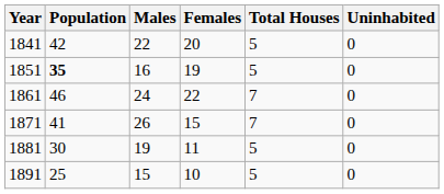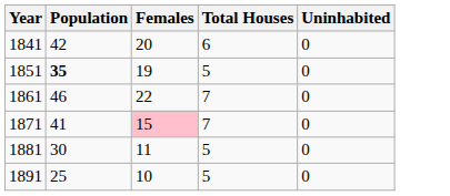- column: Males | 22 | 16 | 24 | 26 | 19 | 15
1841 | Total Houses: 5 -> 6
1871 | Females: no background -> pink background
